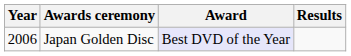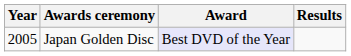Japan Golden Disc | Year: 2006 -> 2005
